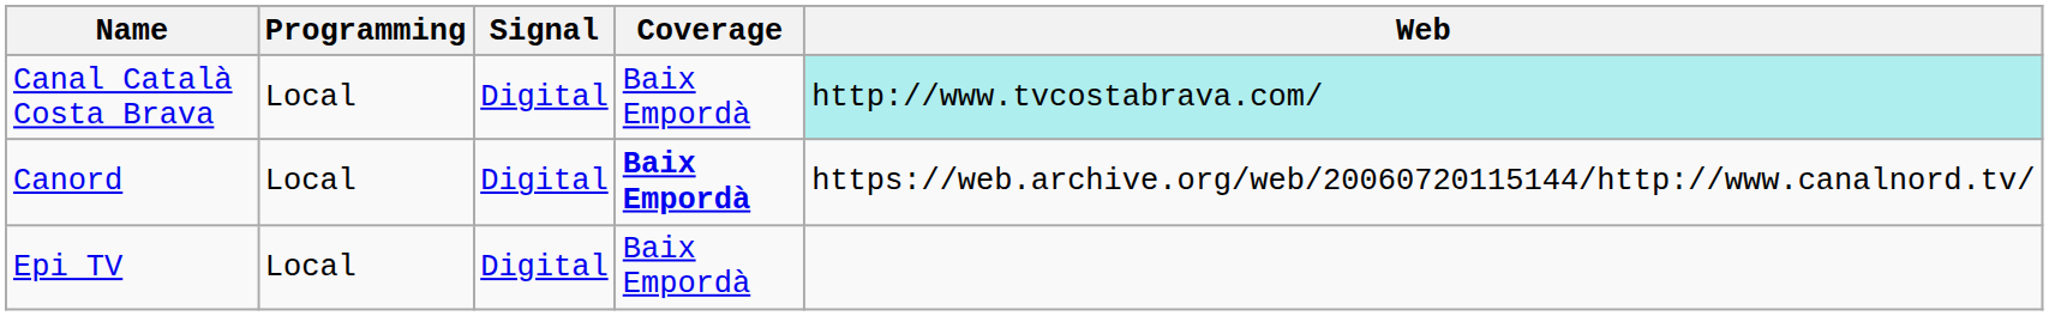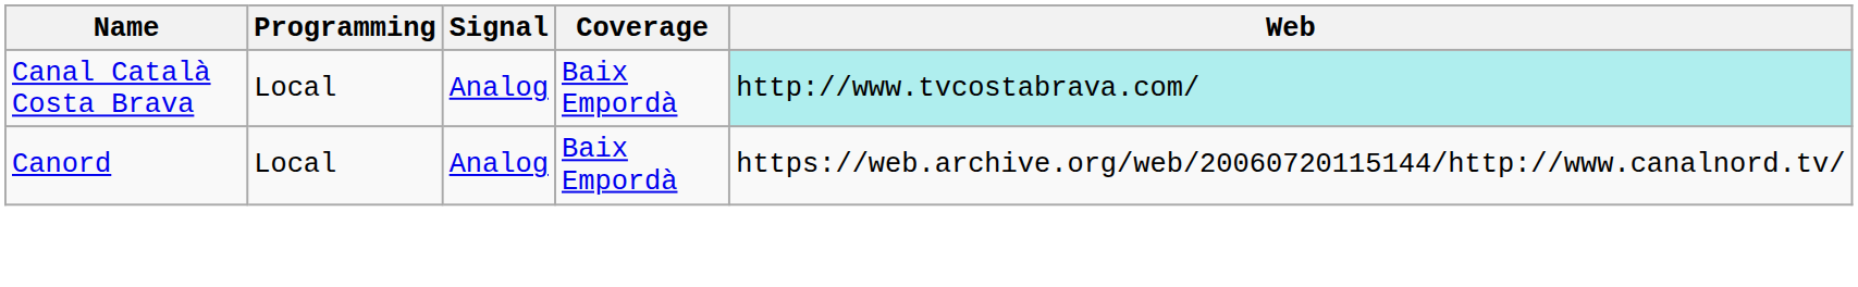Canal Català Costa Brava | Signal: Digital -> Analog
Canord | Signal: Digital -> Analog
Canord | Coverage: bold -> normal
- row: Epi TV | Local | Digital | Baix Empordà
